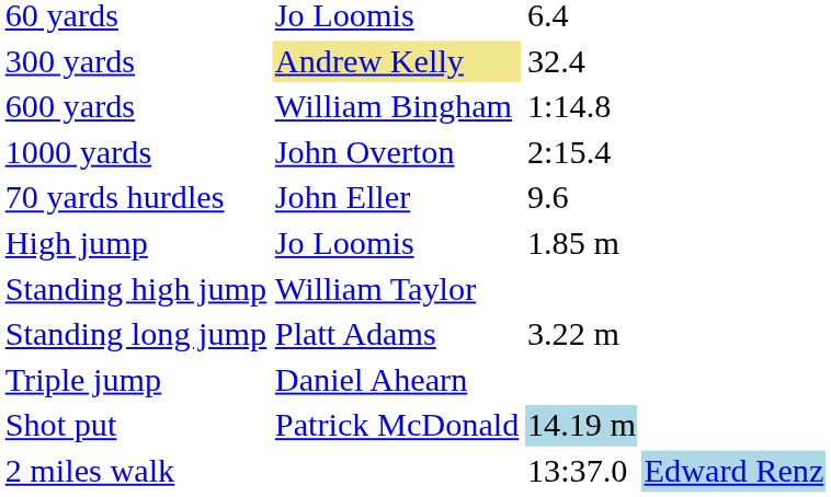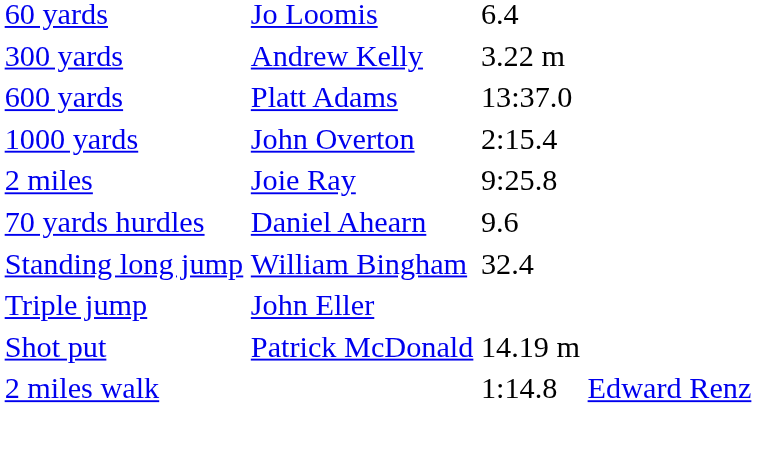300 yards | column 2: khaki background -> no background
300 yards | column 3: 32.4 -> 3.22 m
600 yards | column 2: William Bingham -> Platt Adams
600 yards | column 3: 1:14.8 -> 13:37.0
+ row: 2 miles | Joie Ray | 9:25.8
70 yards hurdles | column 2: John Eller -> Daniel Ahearn
- row: High jump | Jo Loomis | 1.85 m
- row: Standing high jump | William Taylor
Standing long jump | column 2: Platt Adams -> William Bingham
Standing long jump | column 3: 3.22 m -> 32.4
Triple jump | column 2: Daniel Ahearn -> John Eller
Shot put | column 3: lightblue background -> no background
2 miles walk | column 3: 13:37.0 -> 1:14.8
2 miles walk | column 4: lightblue background -> no background
